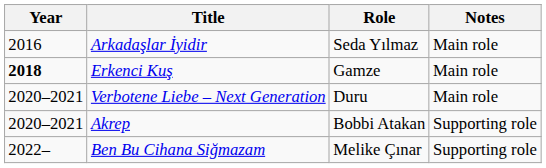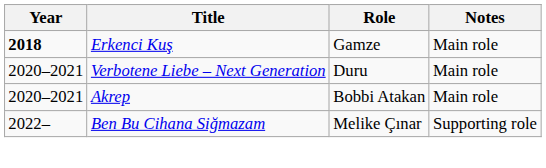- row: 2016 | Arkadaşlar İyidir | Seda Yılmaz | Main role
Akrep | Notes: Supporting role -> Main role
